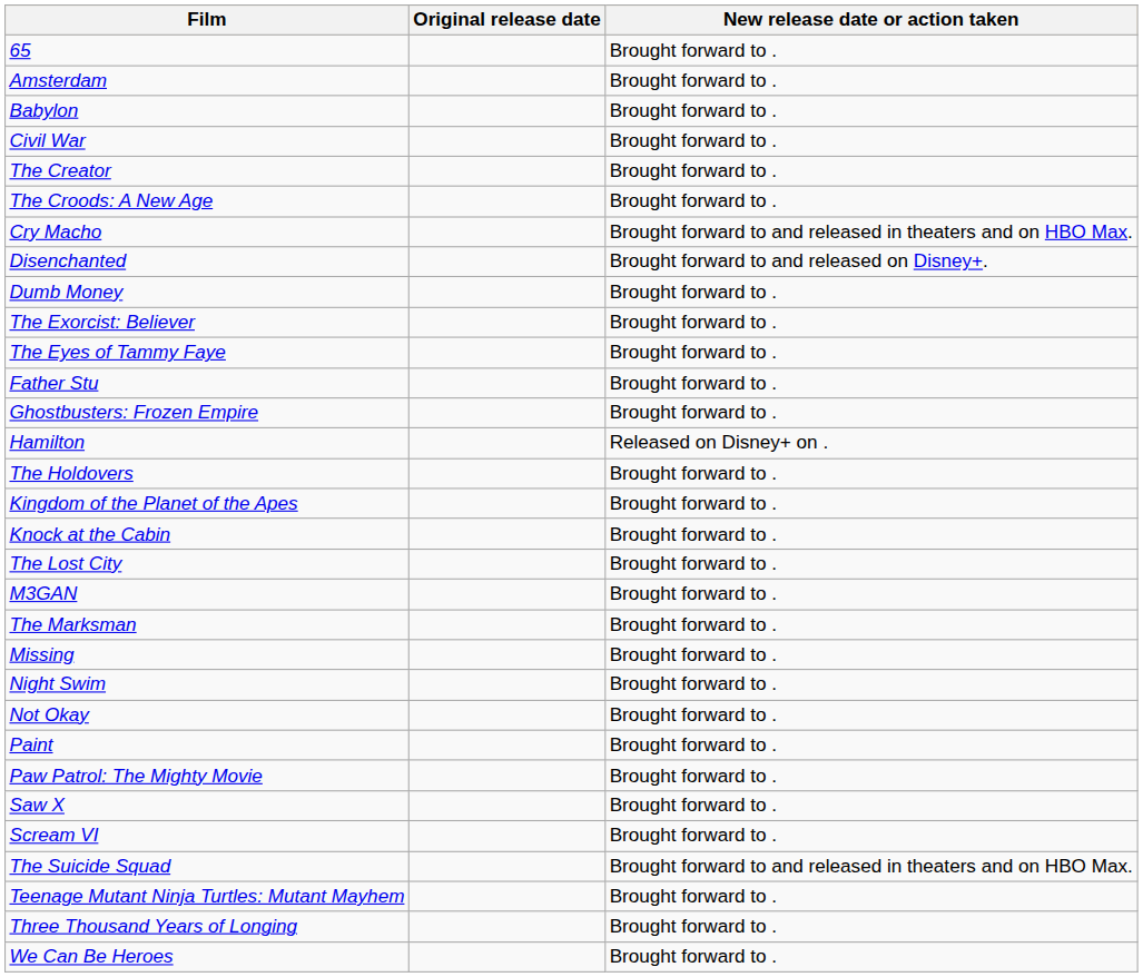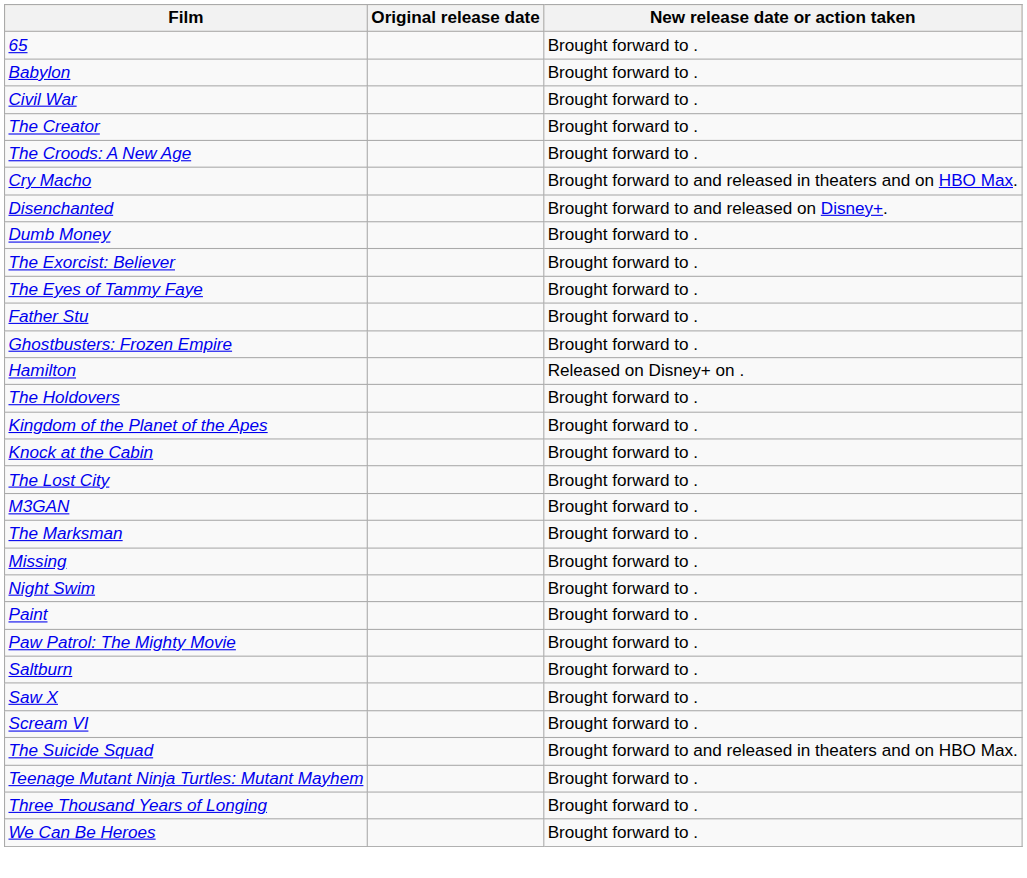- row: Amsterdam | Brought forward to .
- row: Not Okay | Brought forward to .
+ row: Saltburn | Brought forward to .
